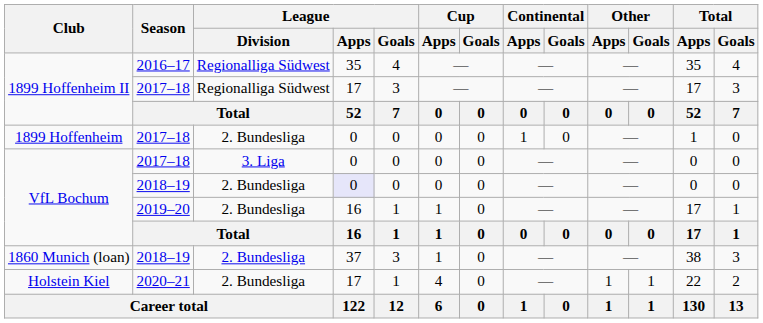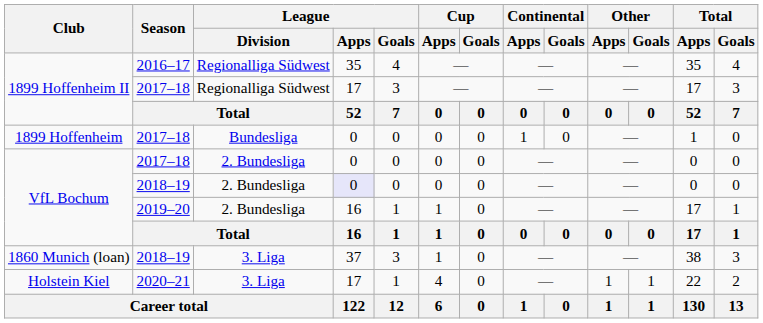1899 Hoffenheim | League / Division: 2. Bundesliga -> Bundesliga
VfL Bochum / 2017–18 | League / Division: 3. Liga -> 2. Bundesliga
1860 Munich (loan) | League / Division: 2. Bundesliga -> 3. Liga
Holstein Kiel | League / Division: 2. Bundesliga -> 3. Liga
